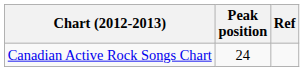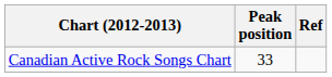Canadian Active Rock Songs Chart | Peak position: 24 -> 33
